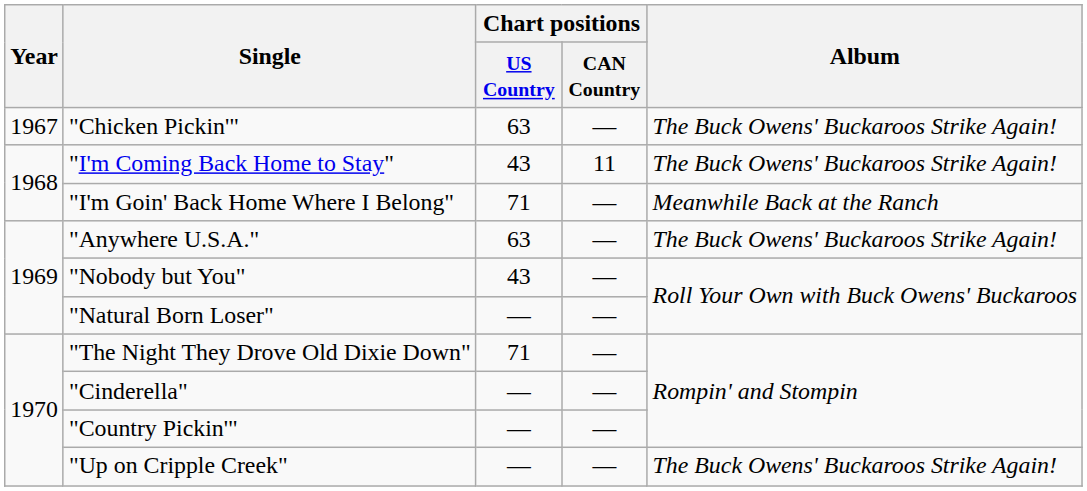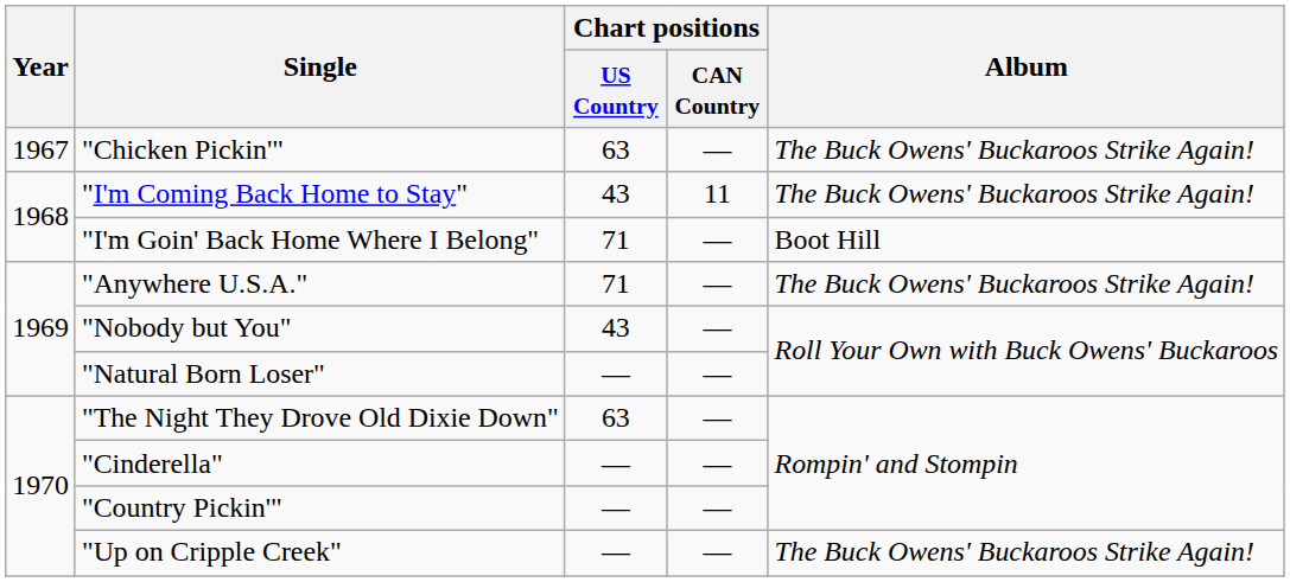"I'm Goin' Back Home Where I Belong" | Album: Meanwhile Back at the Ranch -> Boot Hill
"Anywhere U.S.A." | Chart positions / US Country: 63 -> 71
"The Night They Drove Old Dixie Down" | Chart positions / US Country: 71 -> 63
